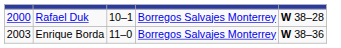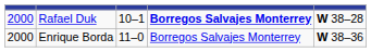Rafael Duk | column 4: normal -> bold
Enrique Borda | column 1: 2003 -> 2000
